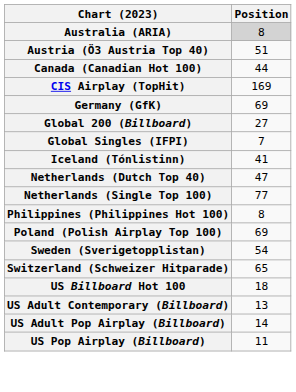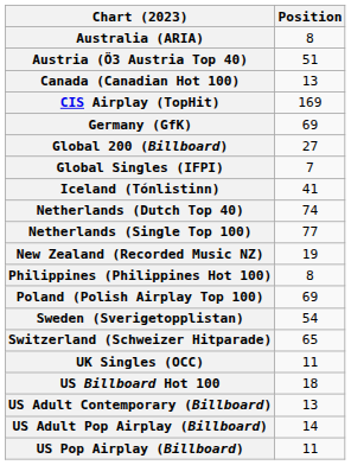Australia (ARIA) | Position: lightgrey background -> no background
Canada (Canadian Hot 100) | Position: 44 -> 13
Netherlands (Dutch Top 40) | Position: 47 -> 74
+ row: New Zealand (Recorded Music NZ) | 19
+ row: UK Singles (OCC) | 11
